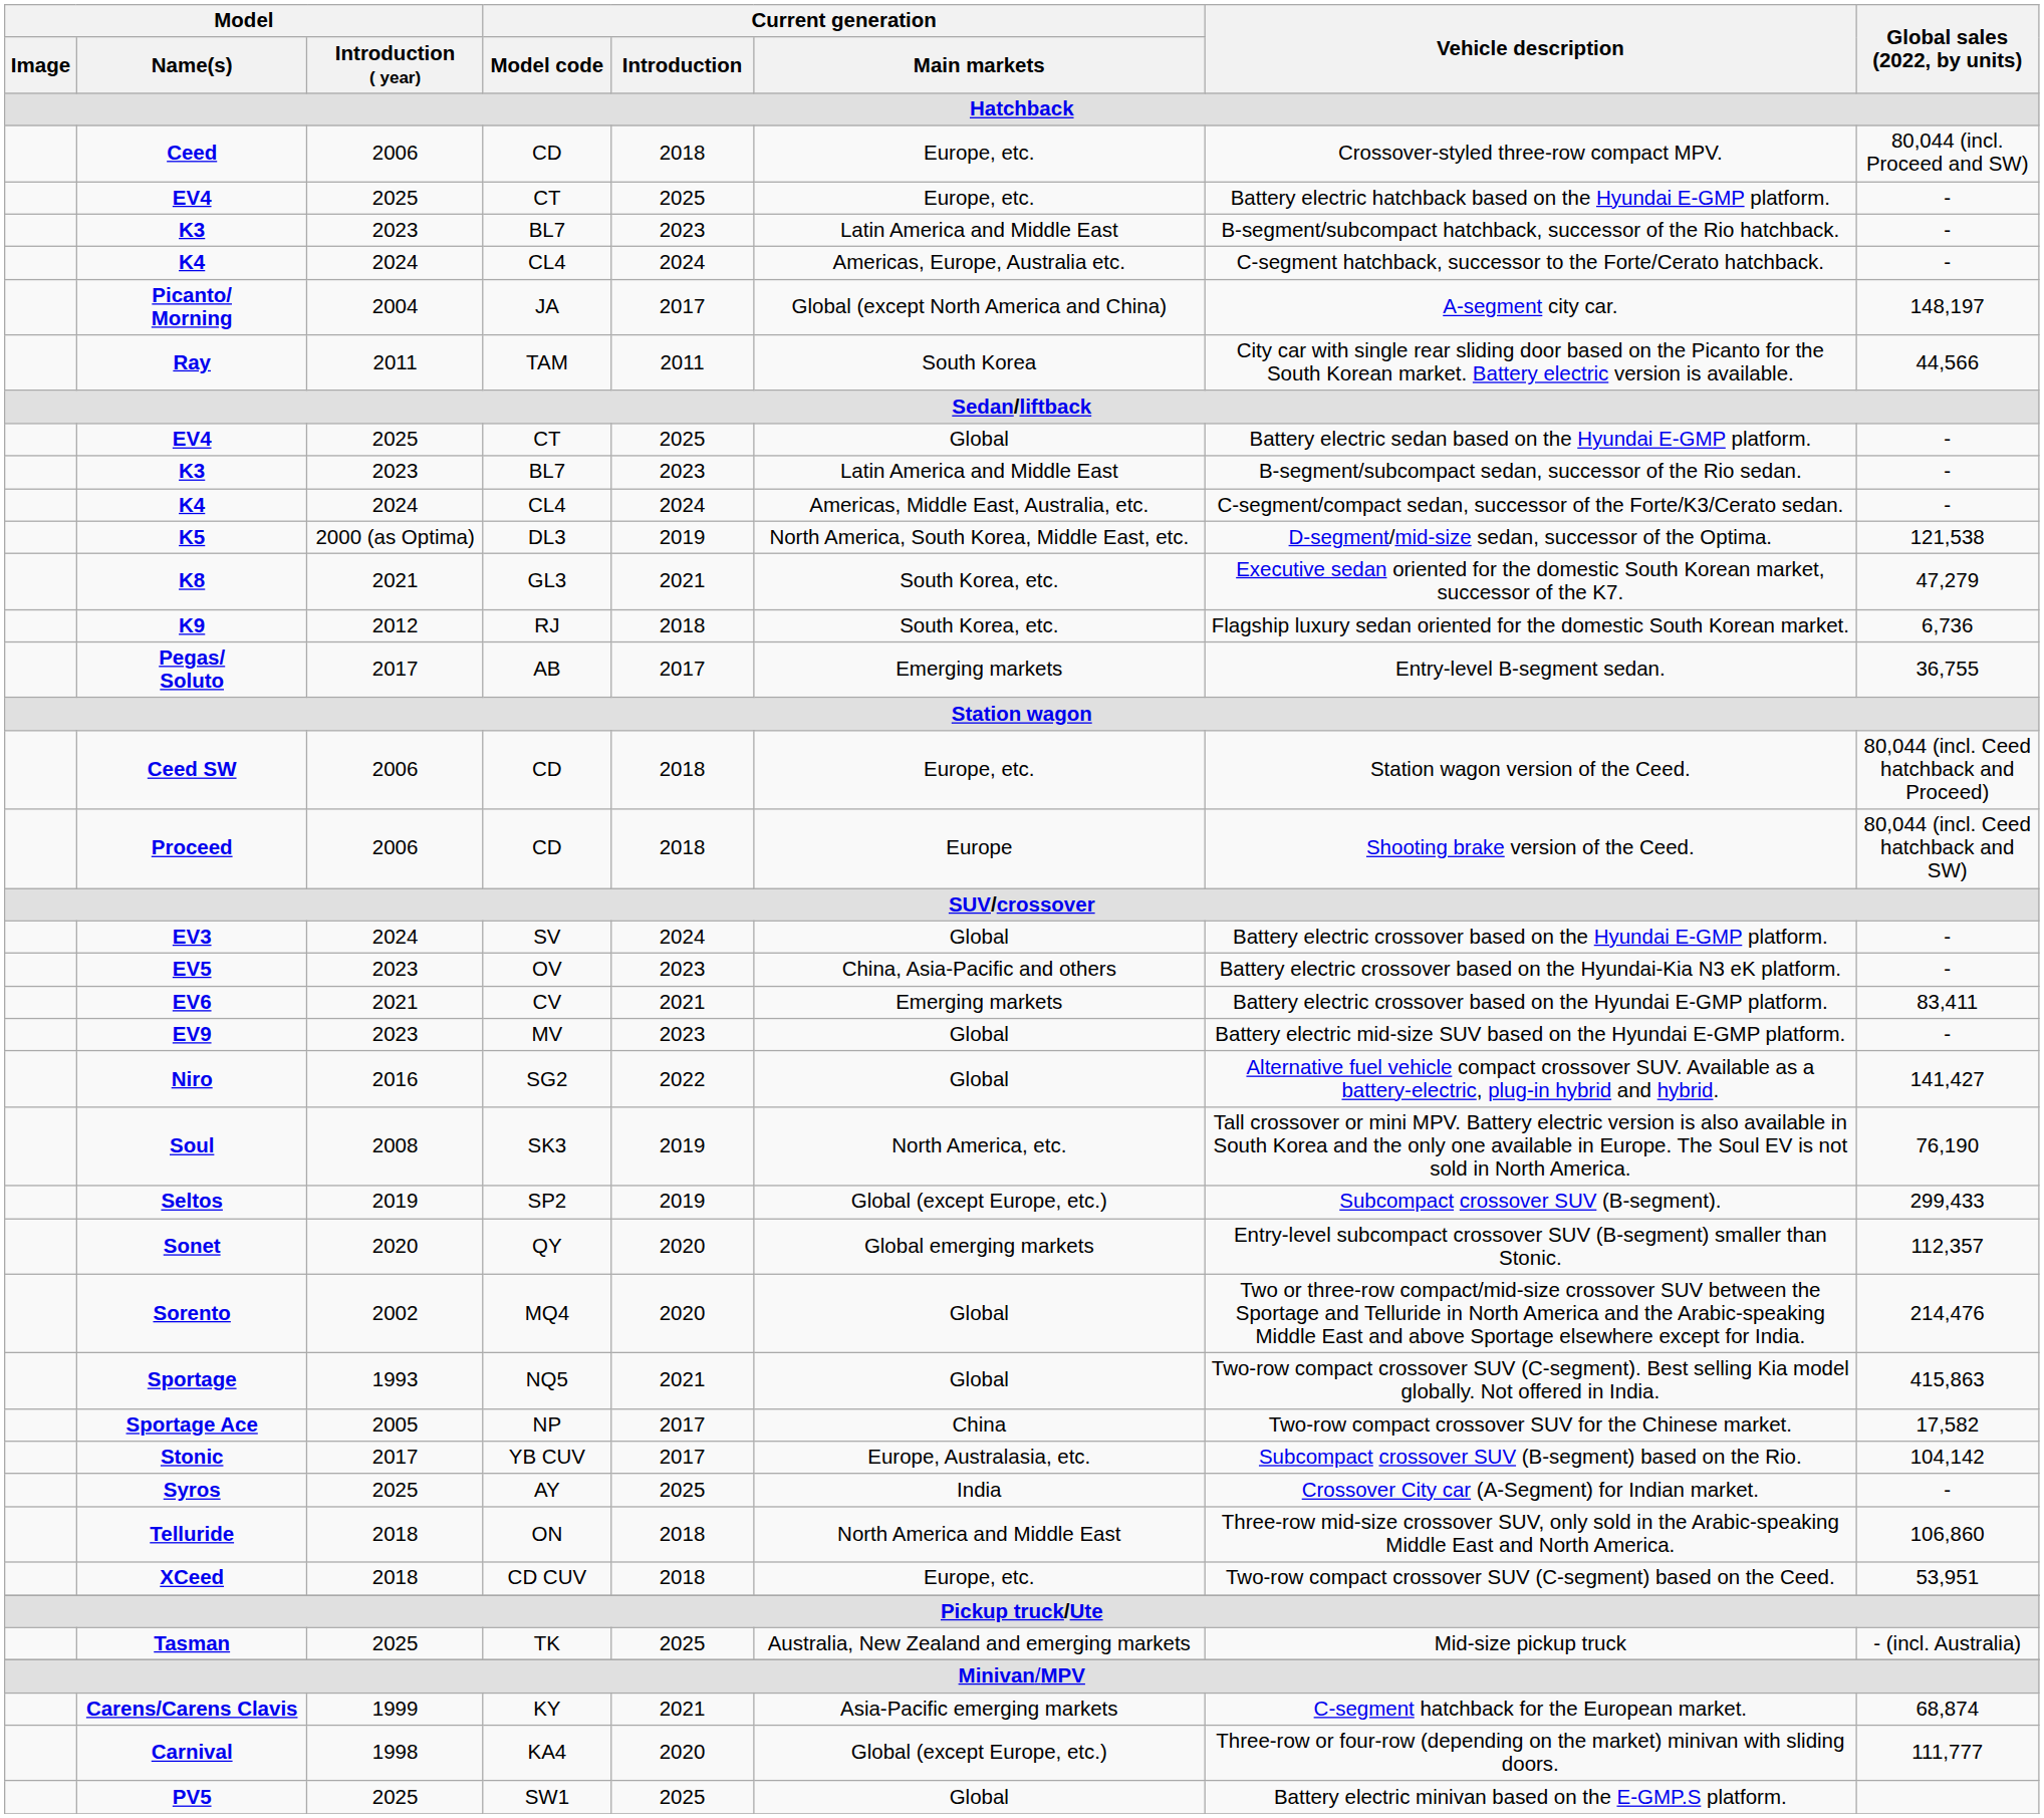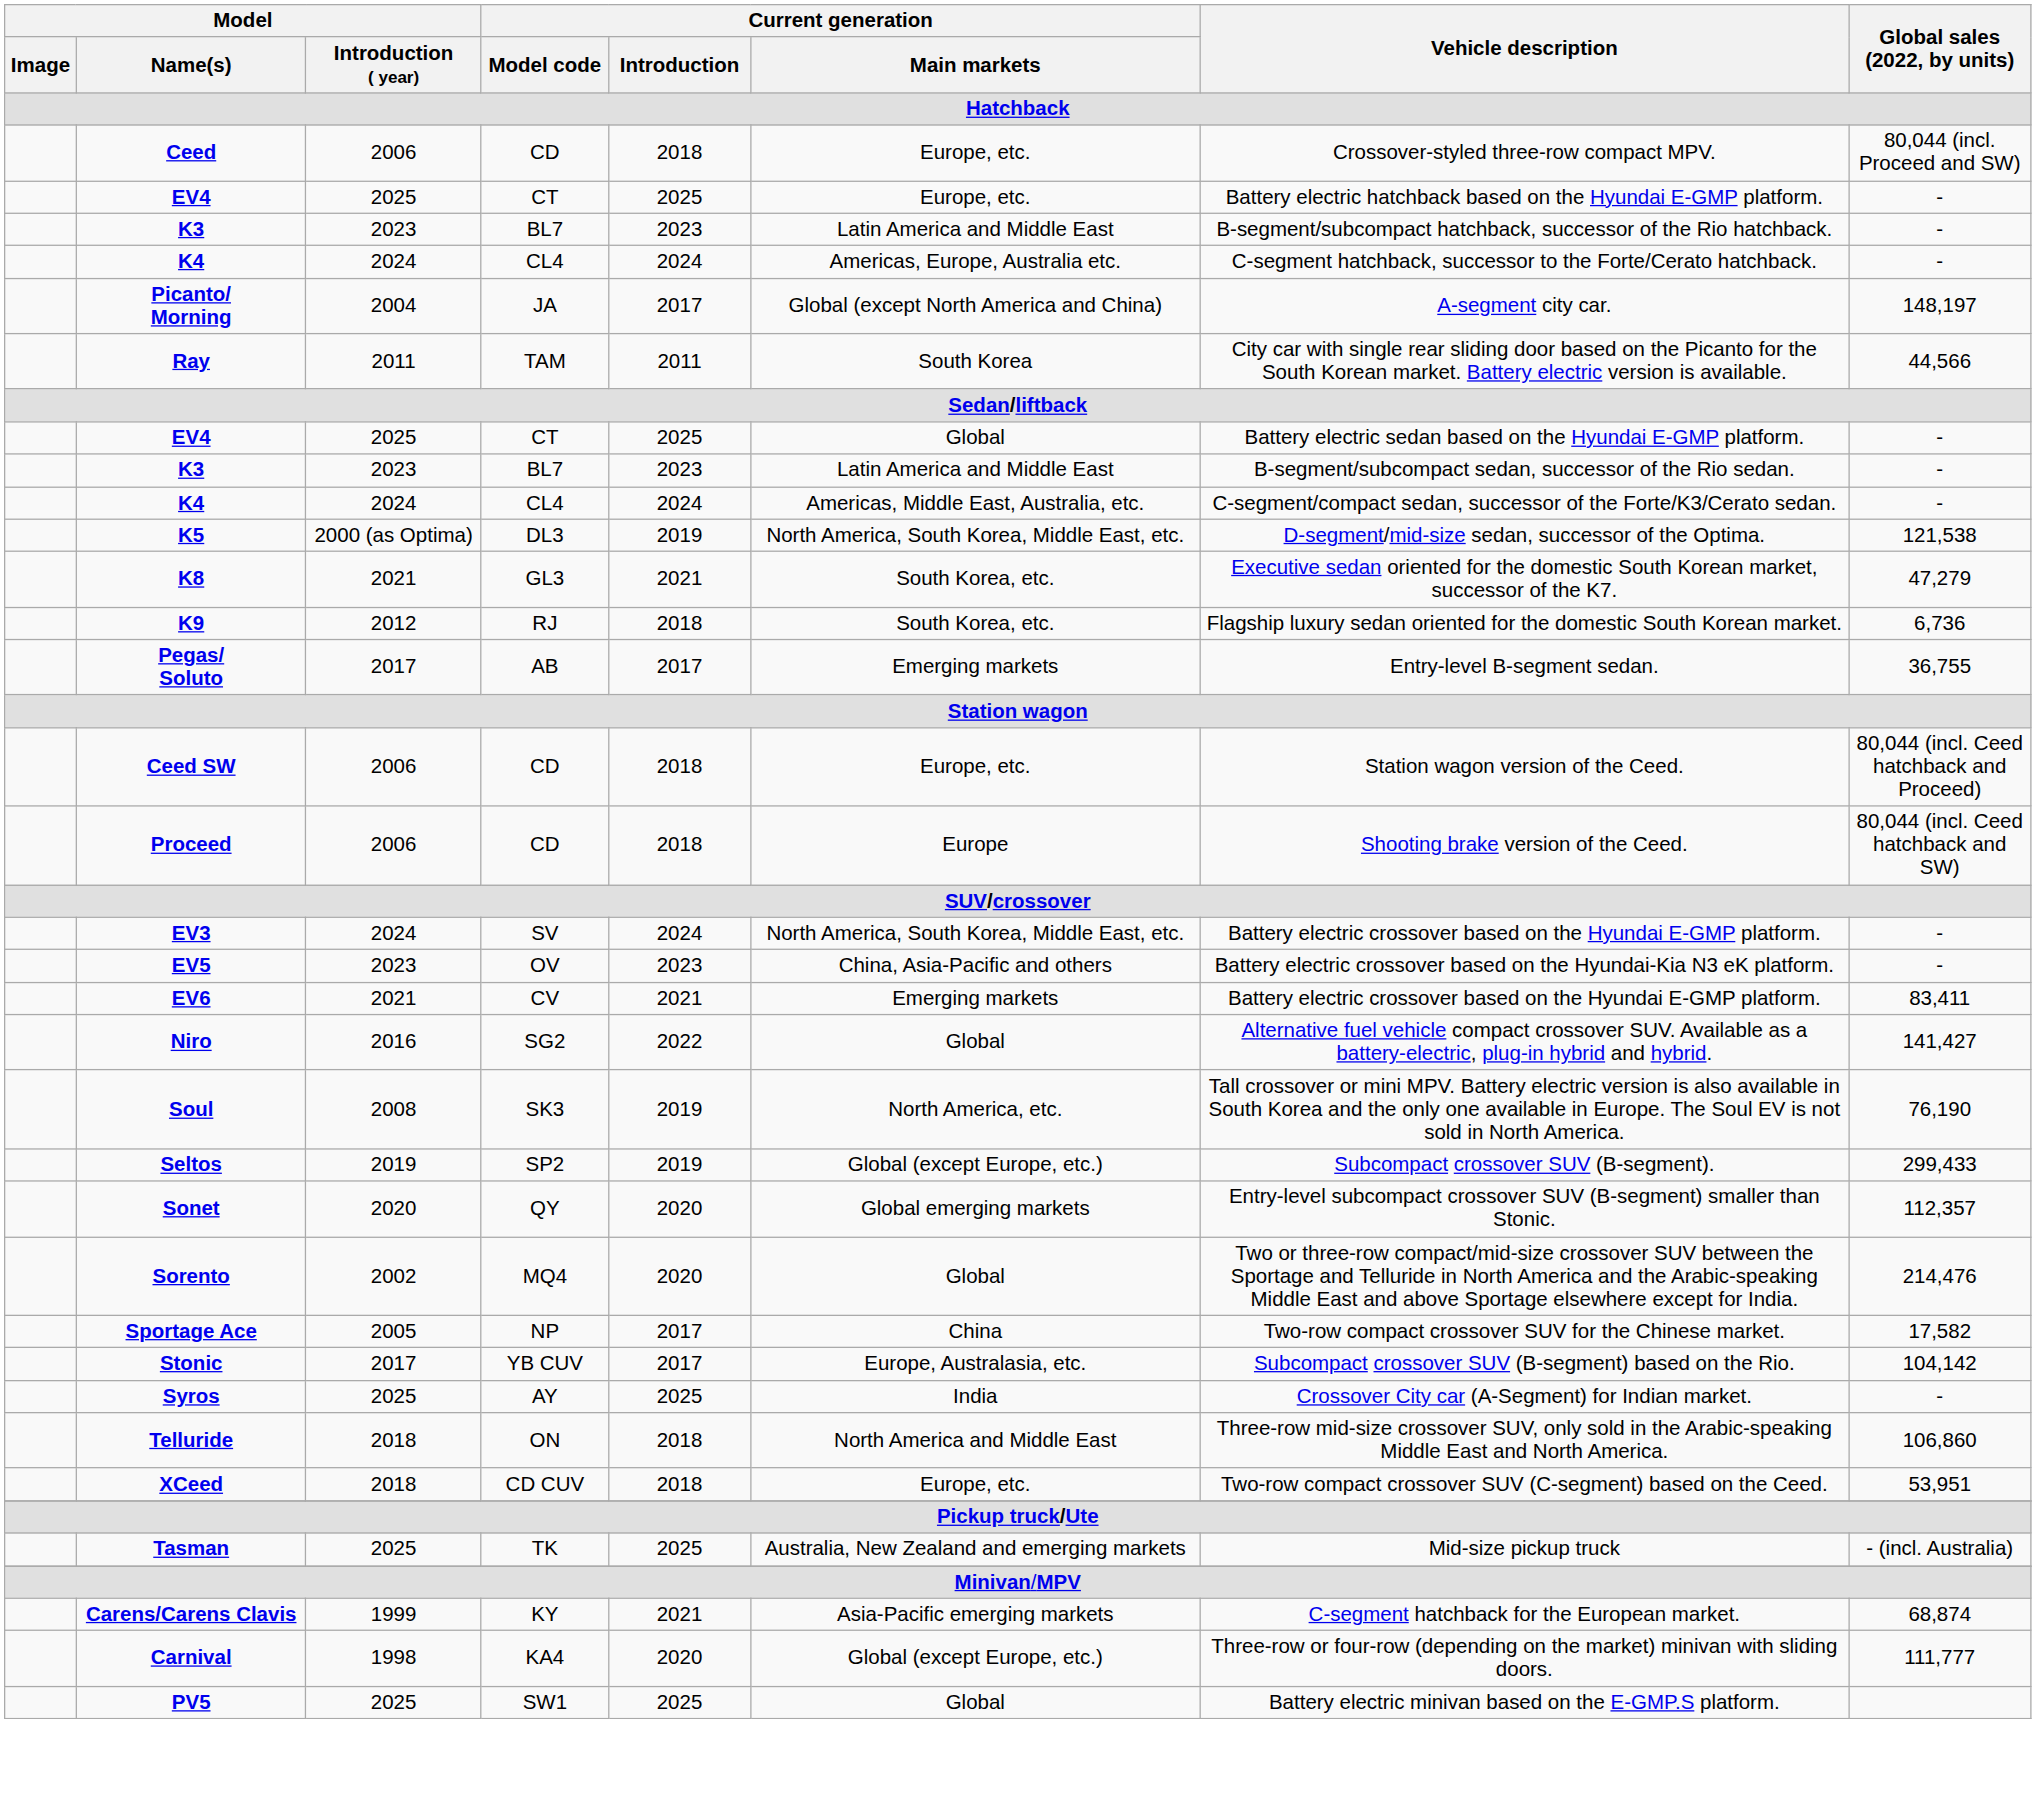EV3 | Current generation / Main markets: Global -> North America, South Korea, Middle East, etc.
- row: EV9 | 2023 | MV | 2023 | Global | Battery electric mid-size SUV based on the Hyundai E-GMP platform. | -
- row: Sportage | 1993 | NQ5 | 2021 | Global | Two-row compact crossover SUV (C-segment). Best selling Kia model globally. Not offered in India. | 415,863
